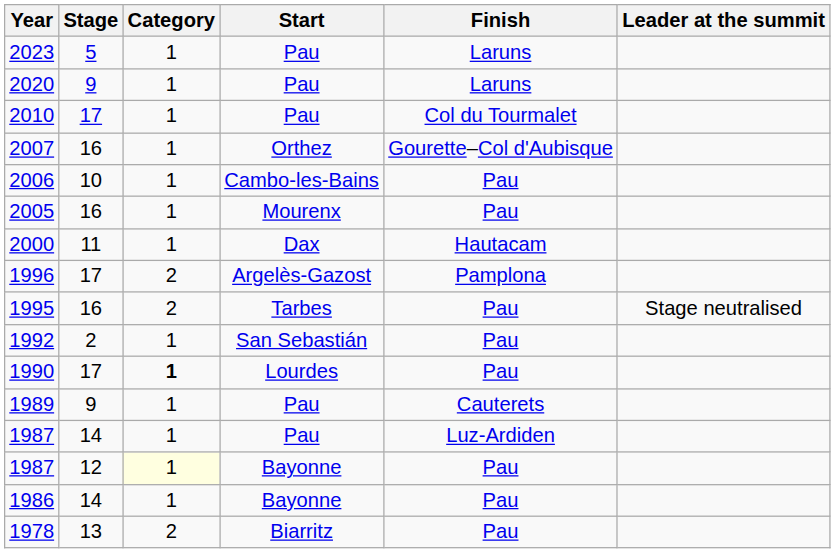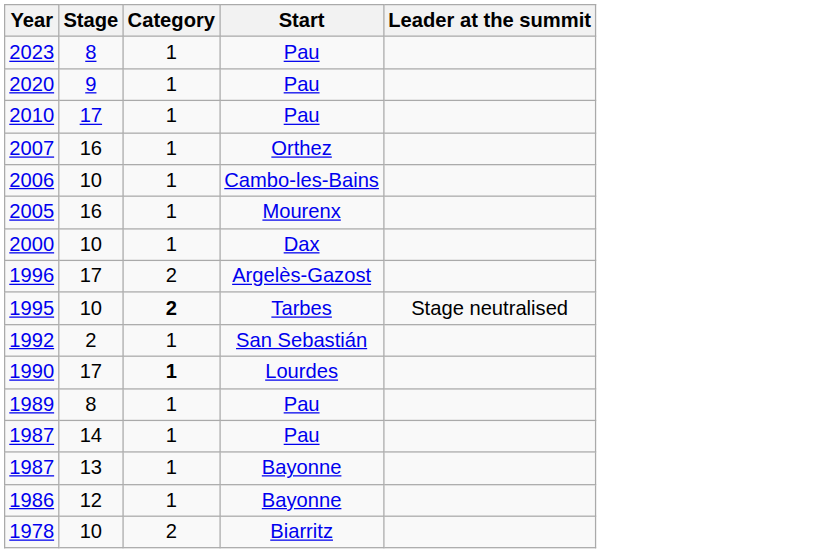- column: Finish | Laruns | Laruns | Col du Tourmalet | Gourette–Col d'Aubisque | Pau | Pau | Hautacam | Pamplona | Pau | Pau | Pau | Cauterets | Luz-Ardiden | Pau | Pau | Pau
2023 | Stage: 5 -> 8
2000 | Stage: 11 -> 10
1995 | Stage: 16 -> 10
1995 | Category: normal -> bold
1989 | Stage: 9 -> 8
1987 / Bayonne | Stage: 12 -> 13
1987 / Bayonne | Category: lightyellow background -> no background
1986 | Stage: 14 -> 12
1978 | Stage: 13 -> 10
